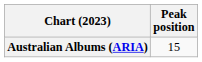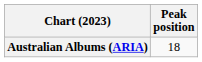Australian Albums (ARIA) | Peak position: 15 -> 18
